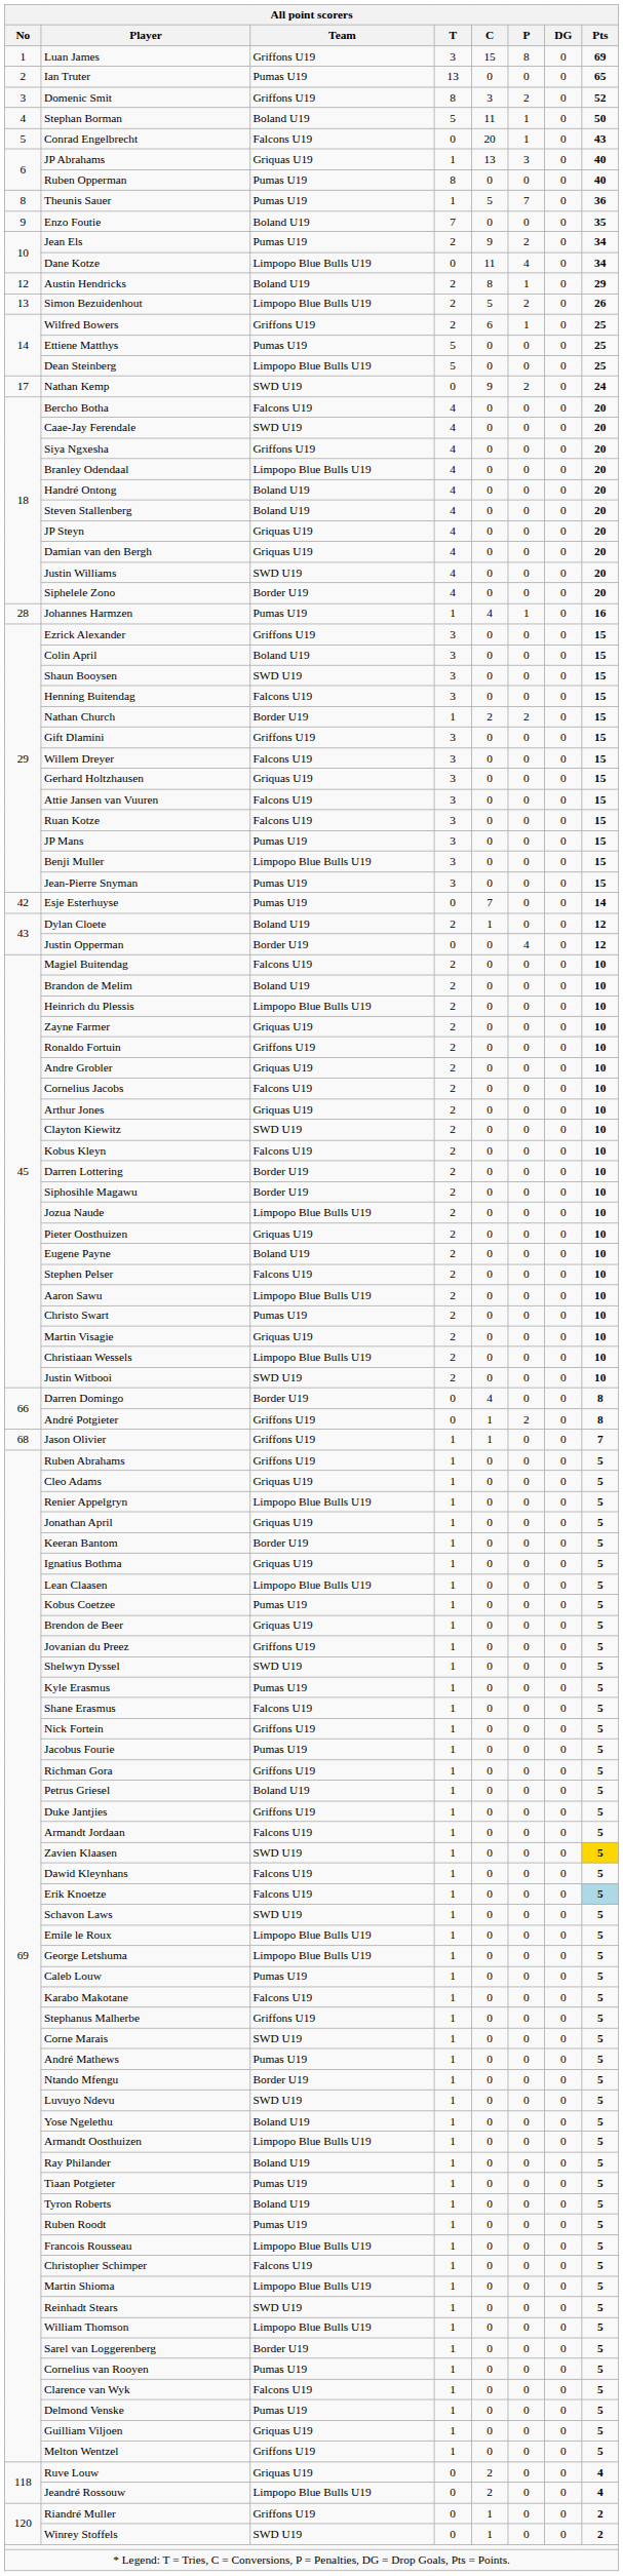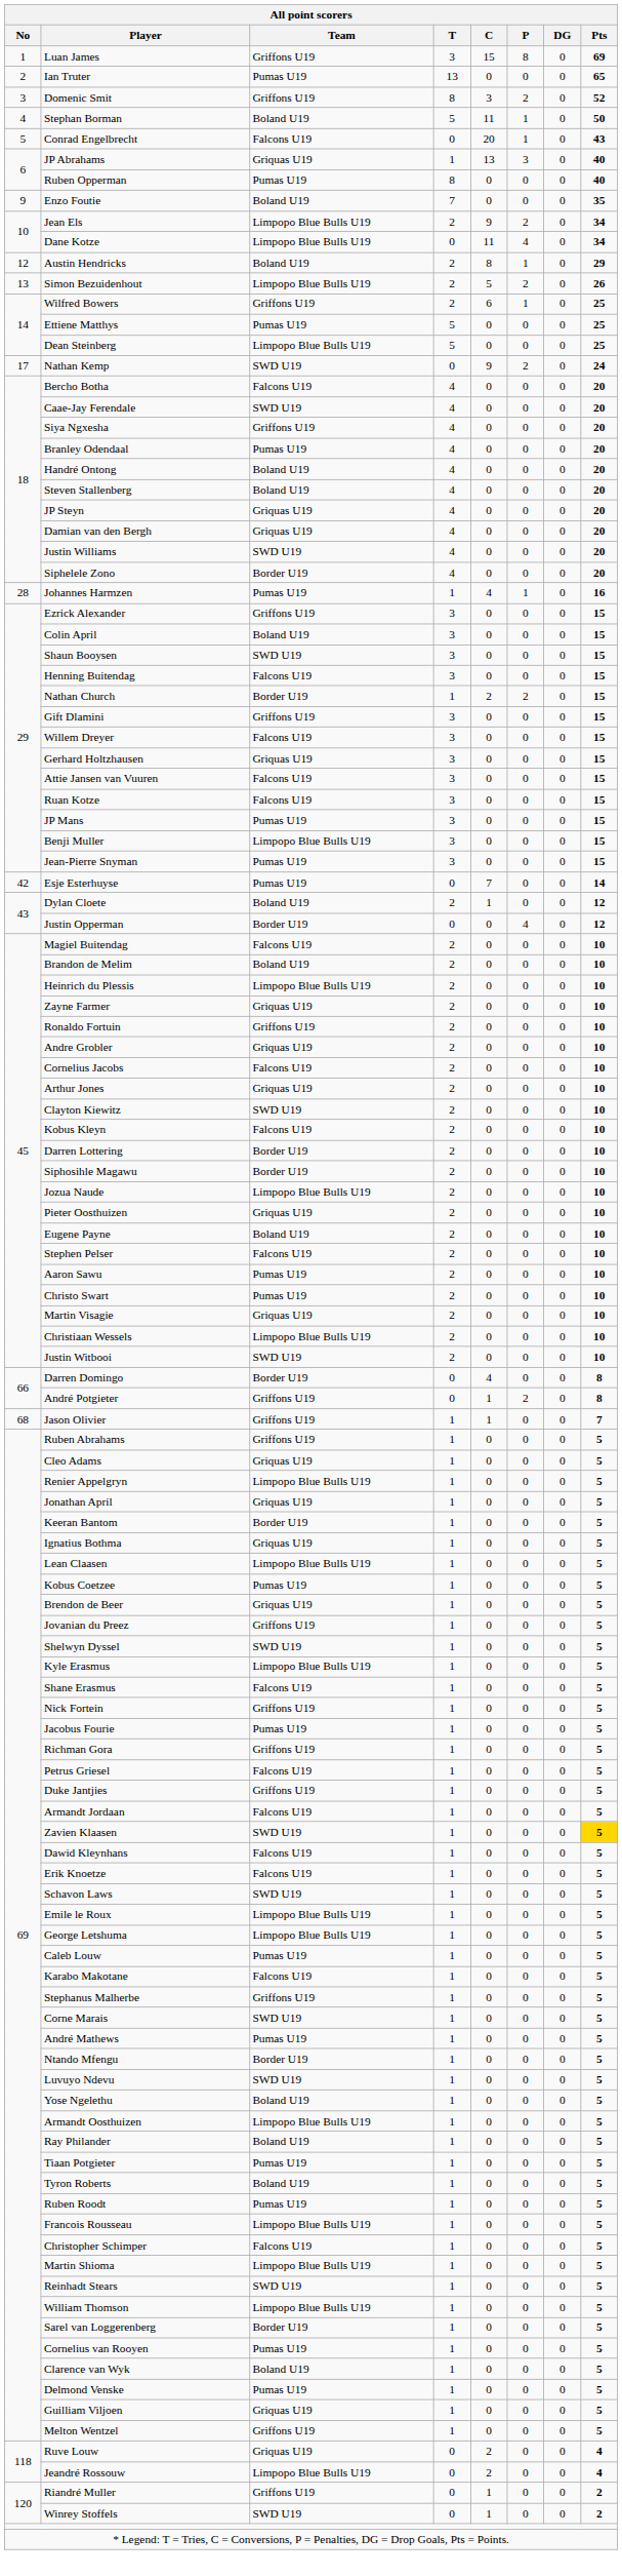- row: 8 | Theunis Sauer | Pumas U19 | 1 | 5 | 7 | 0 | 36
Jean Els | Team: Pumas U19 -> Limpopo Blue Bulls U19
Branley Odendaal | Team: Limpopo Blue Bulls U19 -> Pumas U19
Aaron Sawu | Team: Limpopo Blue Bulls U19 -> Pumas U19
Kyle Erasmus | Team: Pumas U19 -> Limpopo Blue Bulls U19
Petrus Griesel | Team: Boland U19 -> Falcons U19
Erik Knoetze | Pts: lightblue background -> no background
Clarence van Wyk | Team: Falcons U19 -> Boland U19
